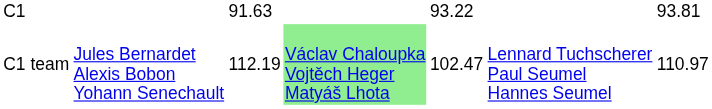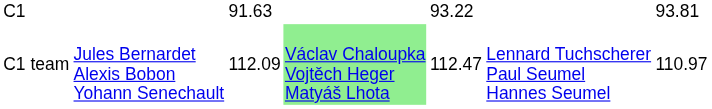C1 team | column 3: 112.19 -> 112.09
C1 team | column 5: 102.47 -> 112.47
